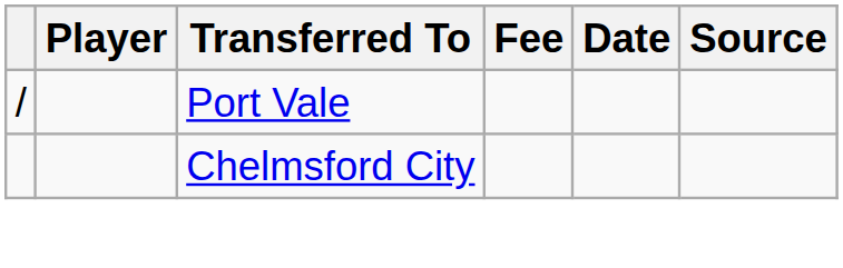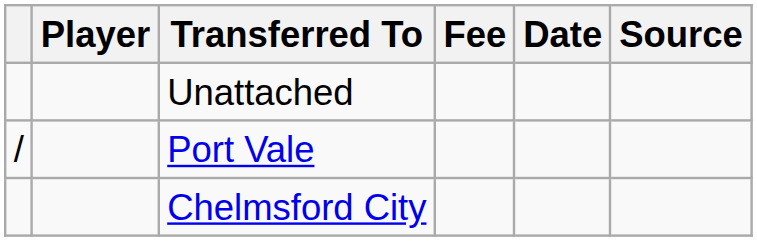+ row: Unattached
